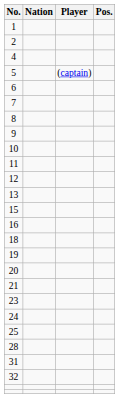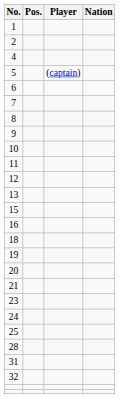columns swapped: Pos. <-> Nation
